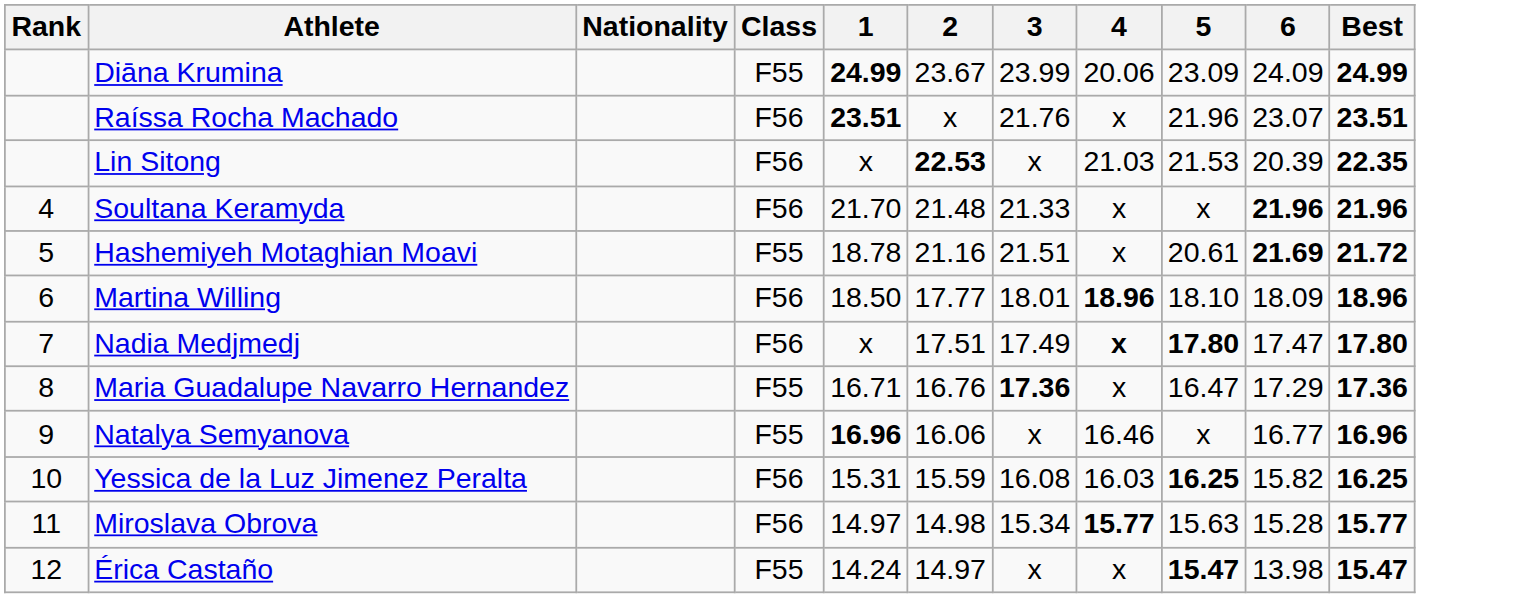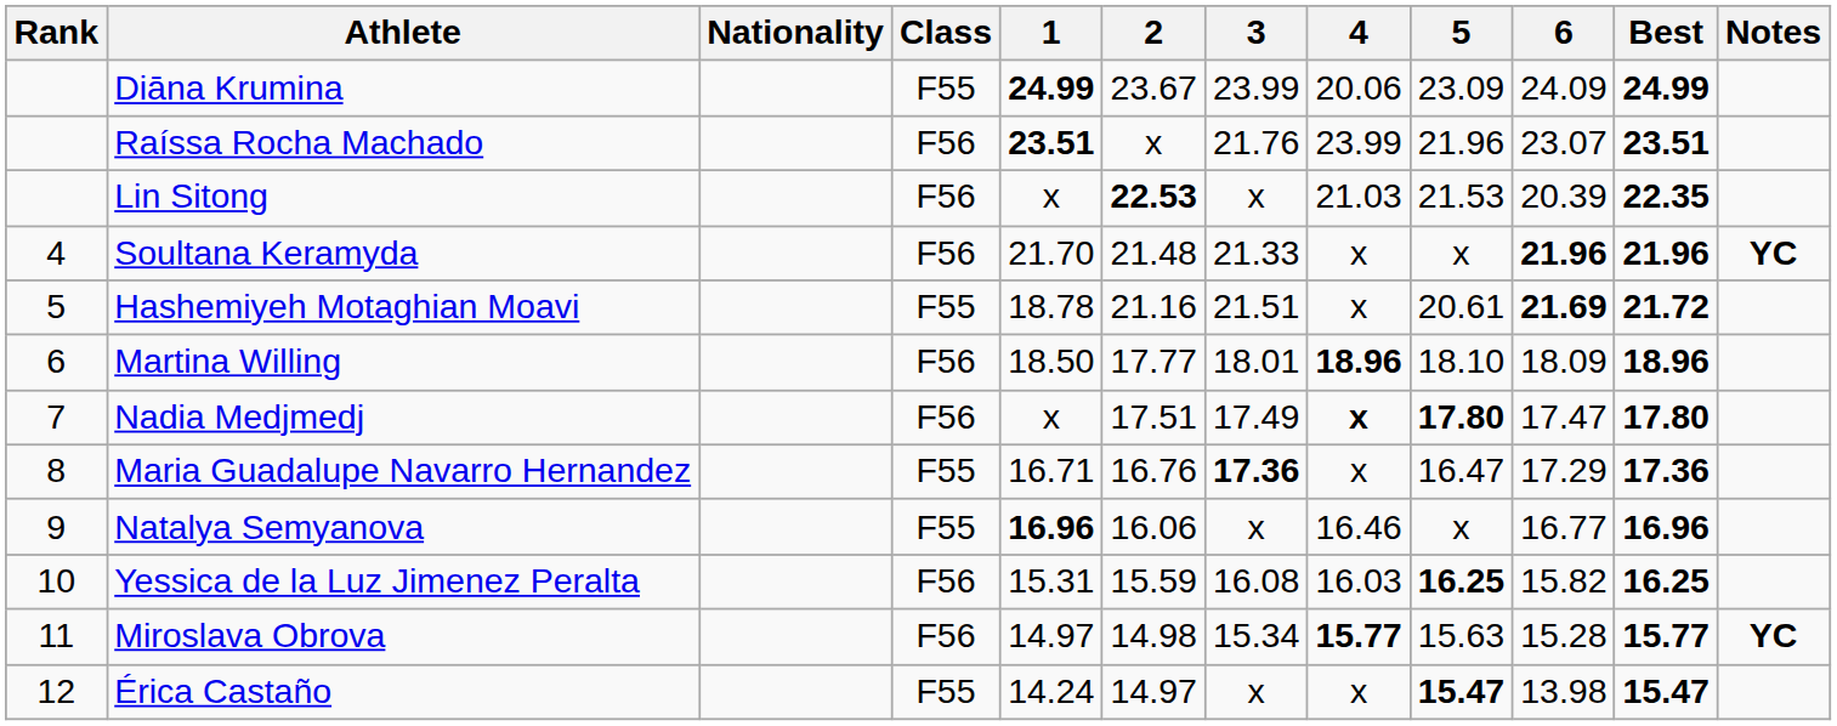+ column: Notes | YC | YC
Raíssa Rocha Machado | 4: x -> 23.99
